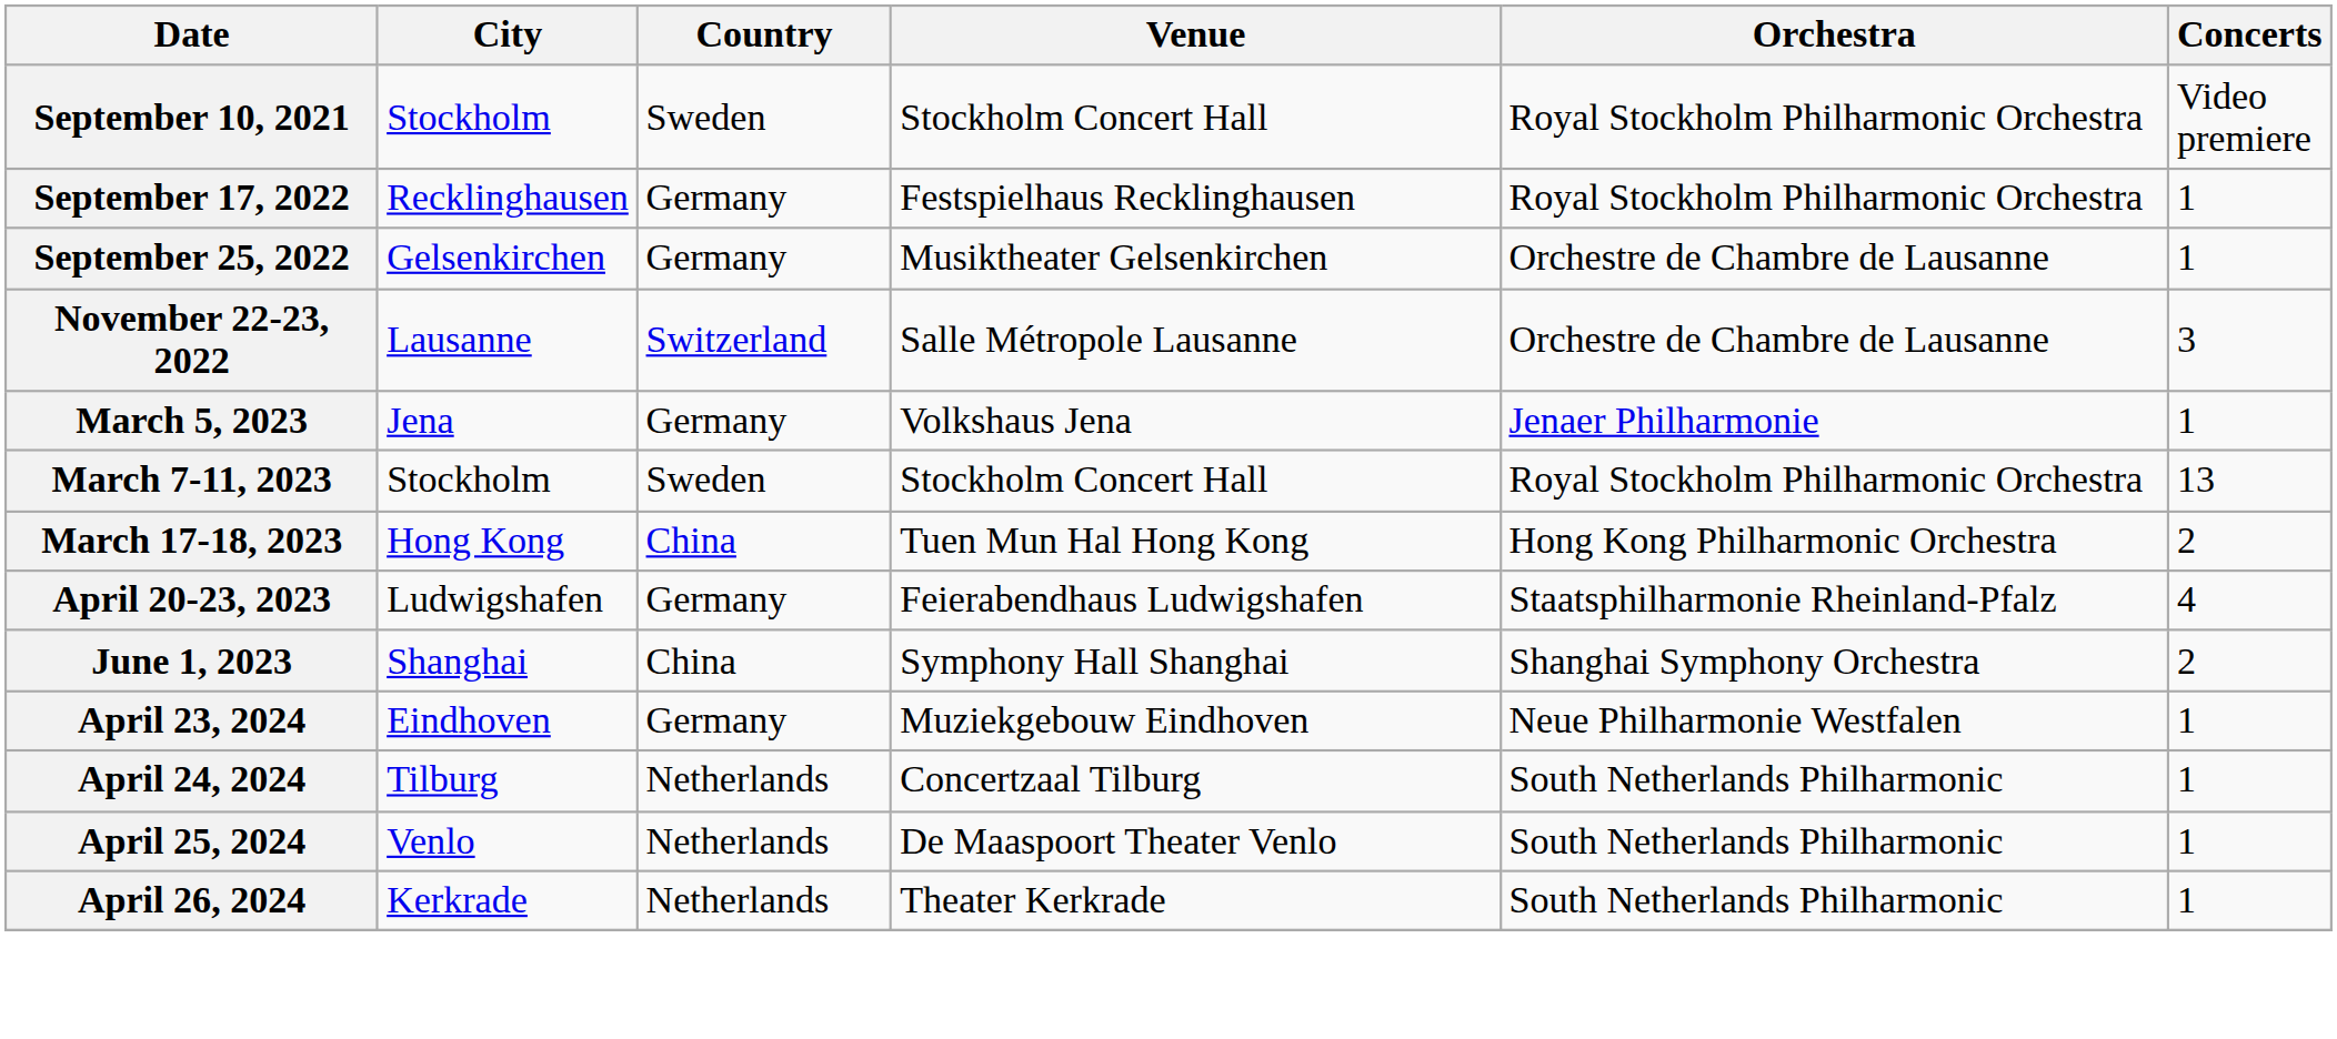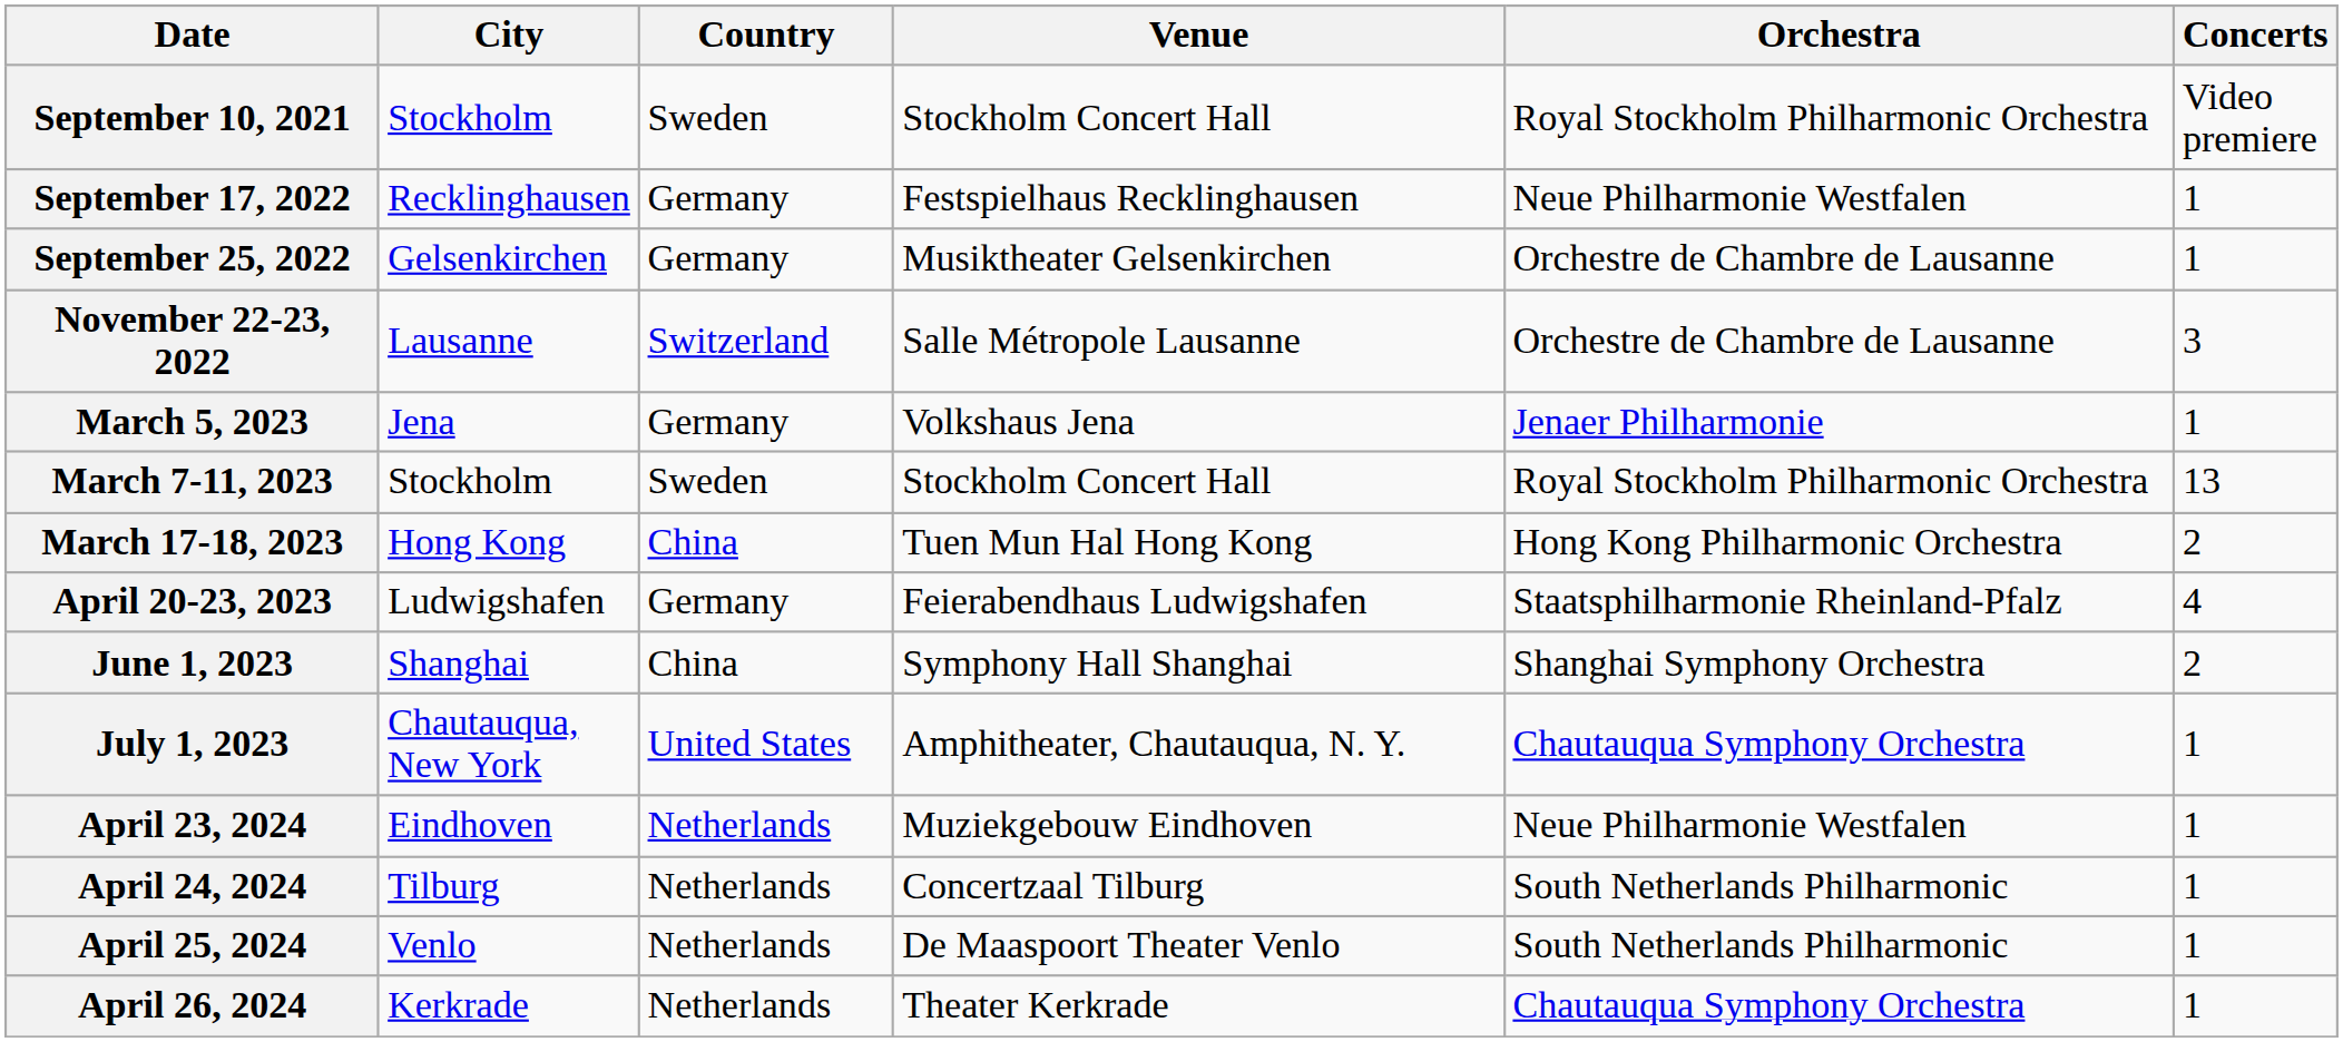September 17, 2022 | Orchestra: Royal Stockholm Philharmonic Orchestra -> Neue Philharmonie Westfalen
+ row: July 1, 2023 | Chautauqua, New York | United States | Amphitheater, Chautauqua, N. Y. | Chautauqua Symphony Orchestra | 1
April 23, 2024 | Country: Germany -> Netherlands
April 26, 2024 | Orchestra: South Netherlands Philharmonic -> Chautauqua Symphony Orchestra
